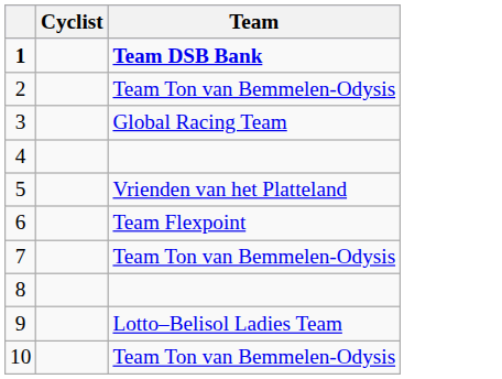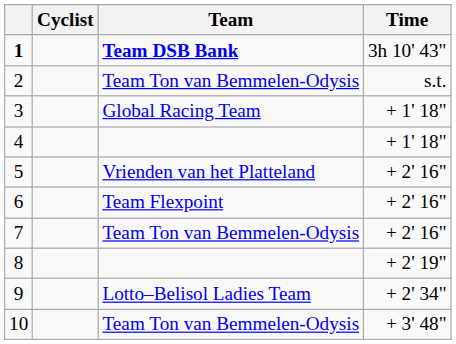+ column: Time | 3h 10' 43" | s.t. | + 1' 18" | + 1' 18" | + 2' 16" | + 2' 16" | + 2' 16" | + 2' 19" | + 2' 34" | + 3' 48"
